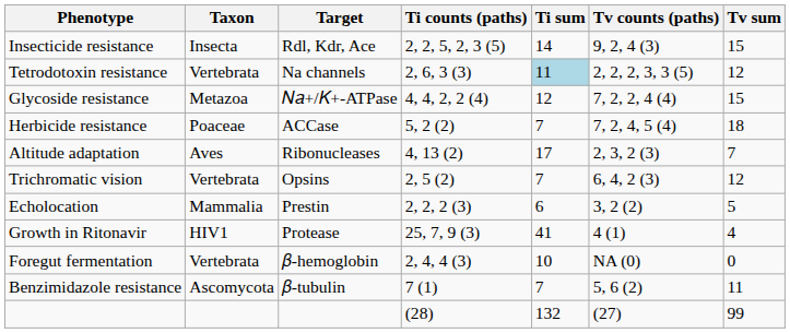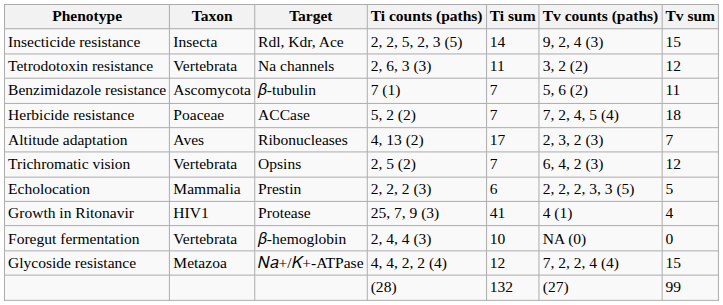Tetrodotoxin resistance | Ti sum: lightblue background -> no background
Tetrodotoxin resistance | Tv counts (paths): 2, 2, 2, 3, 3 (5) -> 3, 2 (2)
rows swapped: Glycoside resistance <-> Benzimidazole resistance
Echolocation | Tv counts (paths): 3, 2 (2) -> 2, 2, 2, 3, 3 (5)
